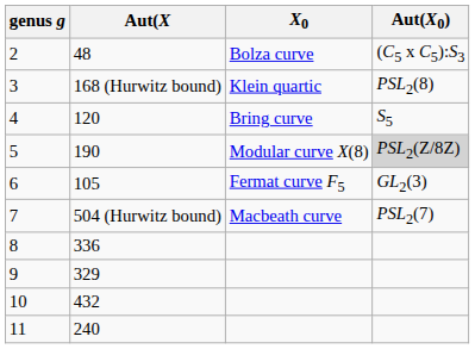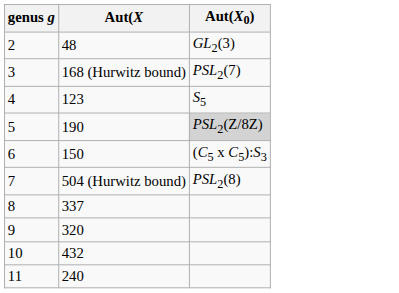- column: X0 | Bolza curve | Klein quartic | Bring curve | Modular curve X(8) | Fermat curve F5 | Macbeath curve
2 | Aut(X0): (C5 x C5):S3 -> GL2(3)
3 | Aut(X0): PSL2(8) -> PSL2(7)
4 | Aut(X: 120 -> 123
6 | Aut(X: 105 -> 150
6 | Aut(X0): GL2(3) -> (C5 x C5):S3
7 | Aut(X0): PSL2(7) -> PSL2(8)
8 | Aut(X: 336 -> 337
9 | Aut(X: 329 -> 320
